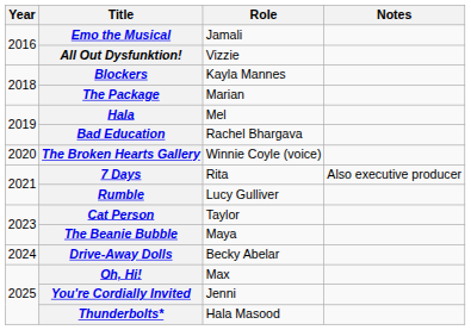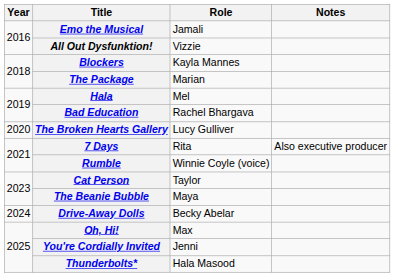The Broken Hearts Gallery | Role: Winnie Coyle (voice) -> Lucy Gulliver
Rumble | Role: Lucy Gulliver -> Winnie Coyle (voice)
